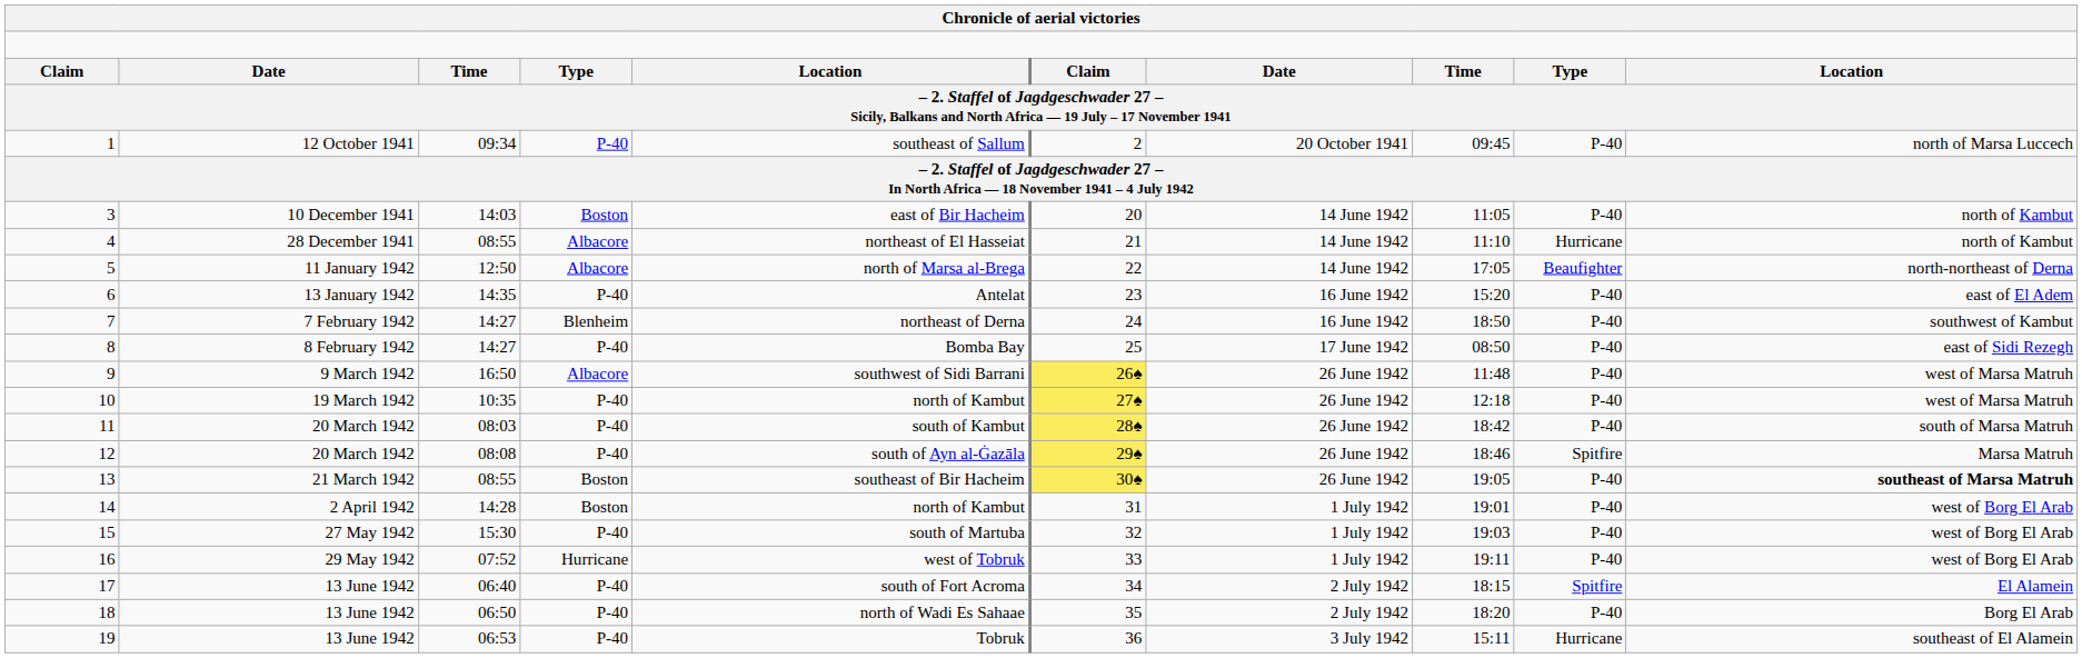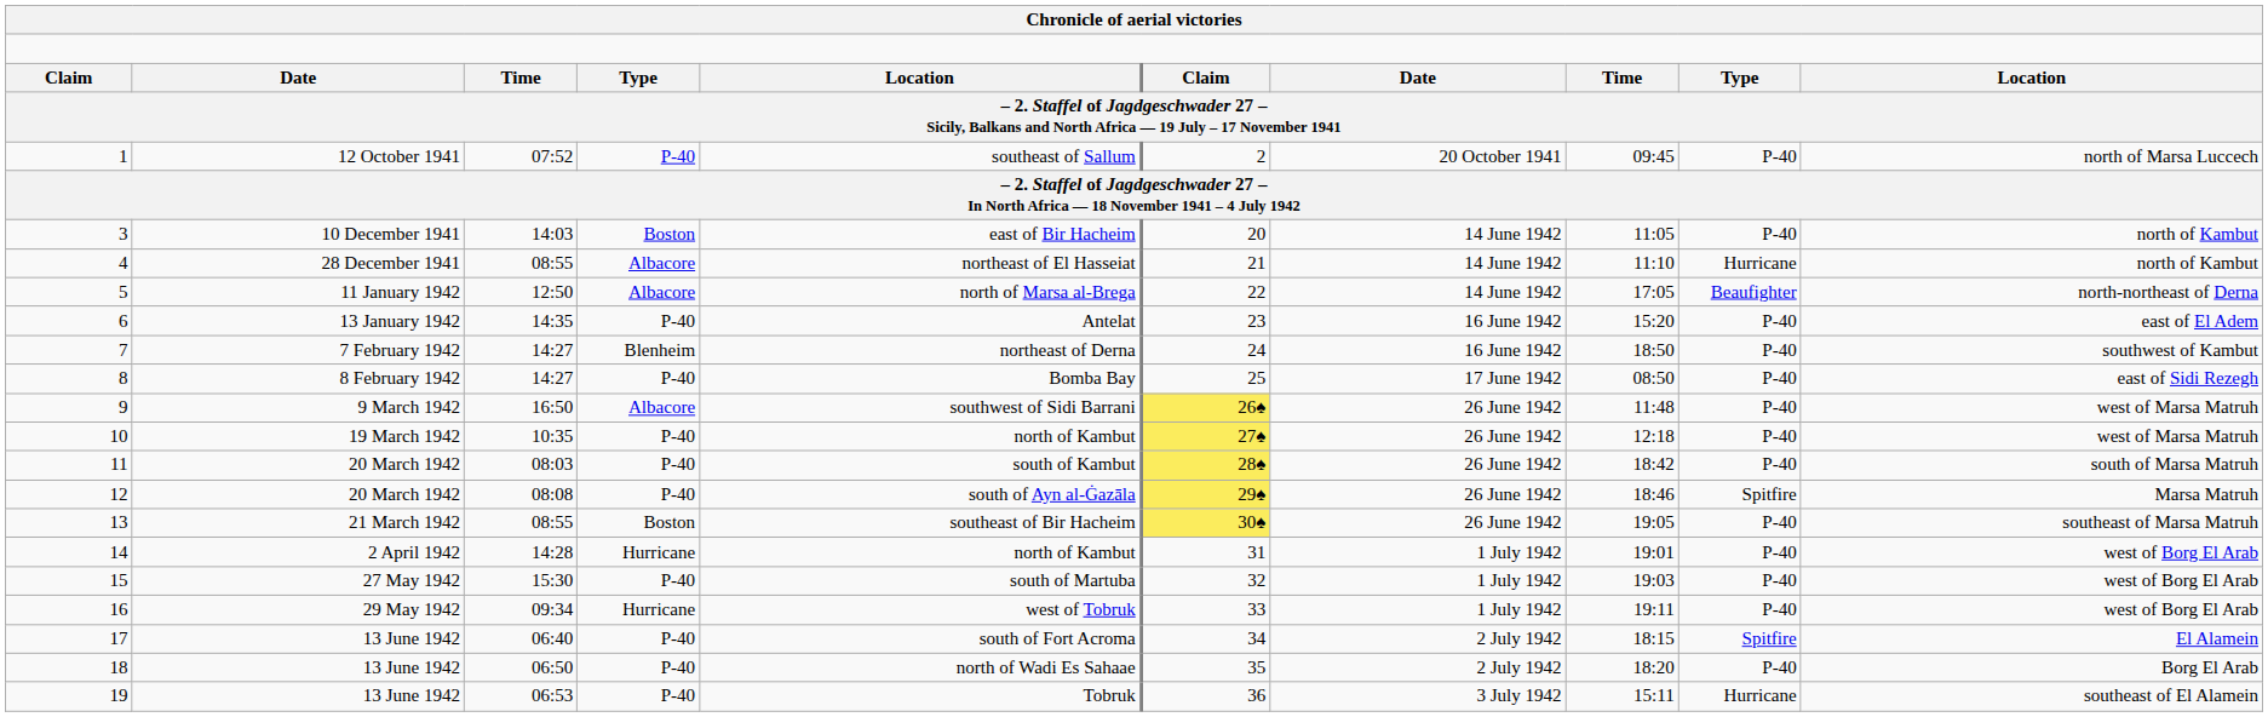1 | column 3: 09:34 -> 07:52
13 | column 10: bold -> normal
14 | column 4: Boston -> Hurricane
16 | column 3: 07:52 -> 09:34
